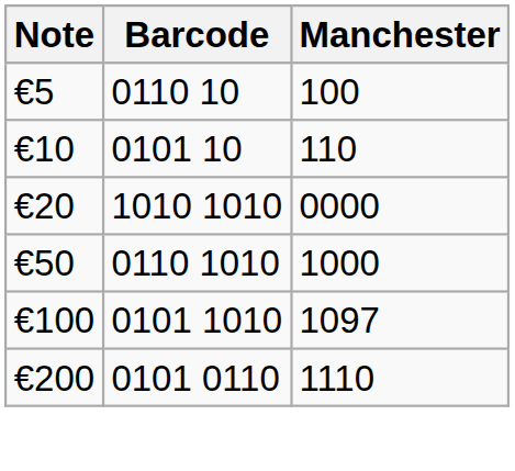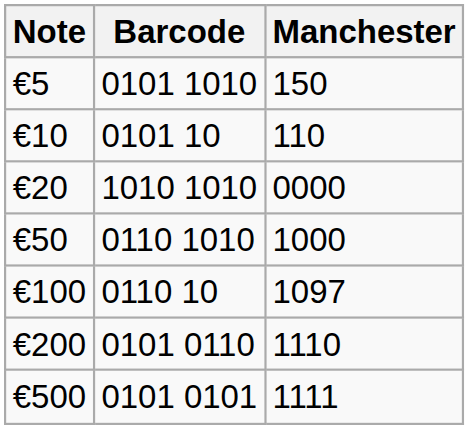€5 | Barcode: 0110 10 -> 0101 1010
€5 | Manchester: 100 -> 150
€100 | Barcode: 0101 1010 -> 0110 10
+ row: €500 | 0101 0101 | 1111
